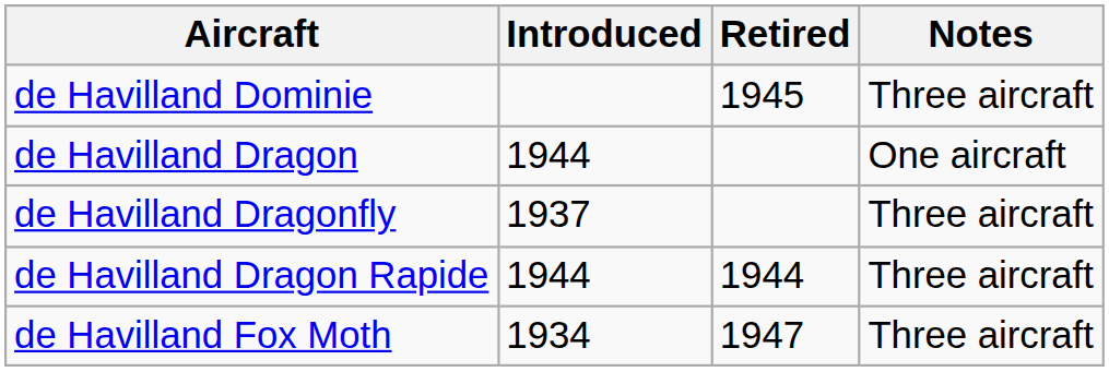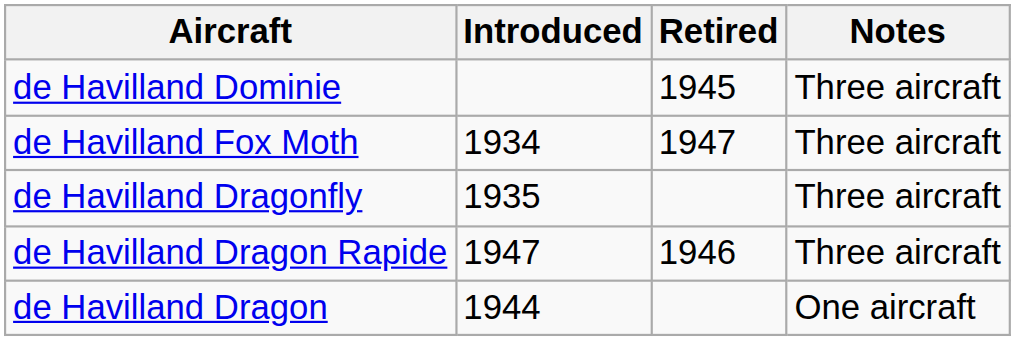rows swapped: de Havilland Dragon <-> de Havilland Fox Moth
de Havilland Dragonfly | Introduced: 1937 -> 1935
de Havilland Dragon Rapide | Introduced: 1944 -> 1947
de Havilland Dragon Rapide | Retired: 1944 -> 1946
